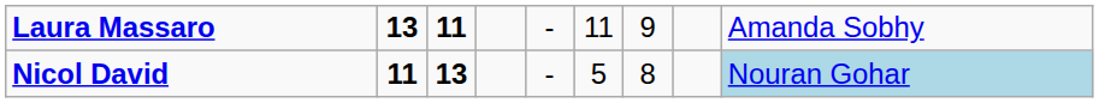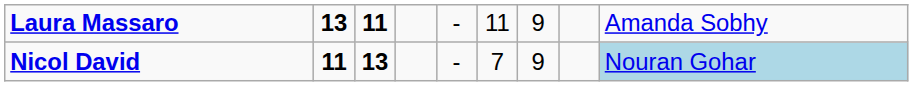Nicol David | column 6: 5 -> 7
Nicol David | column 7: 8 -> 9
